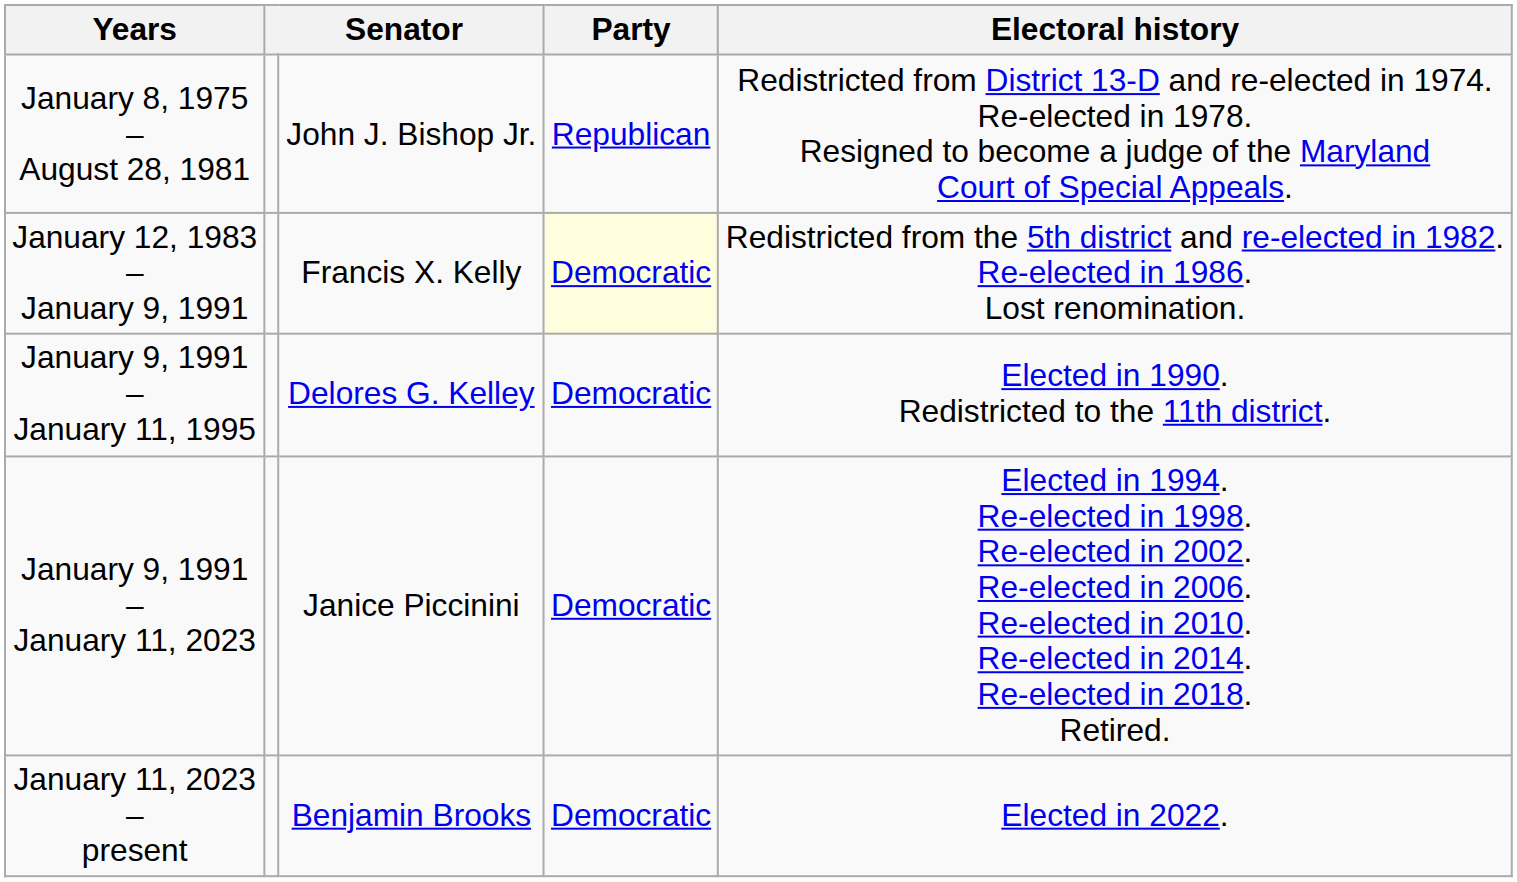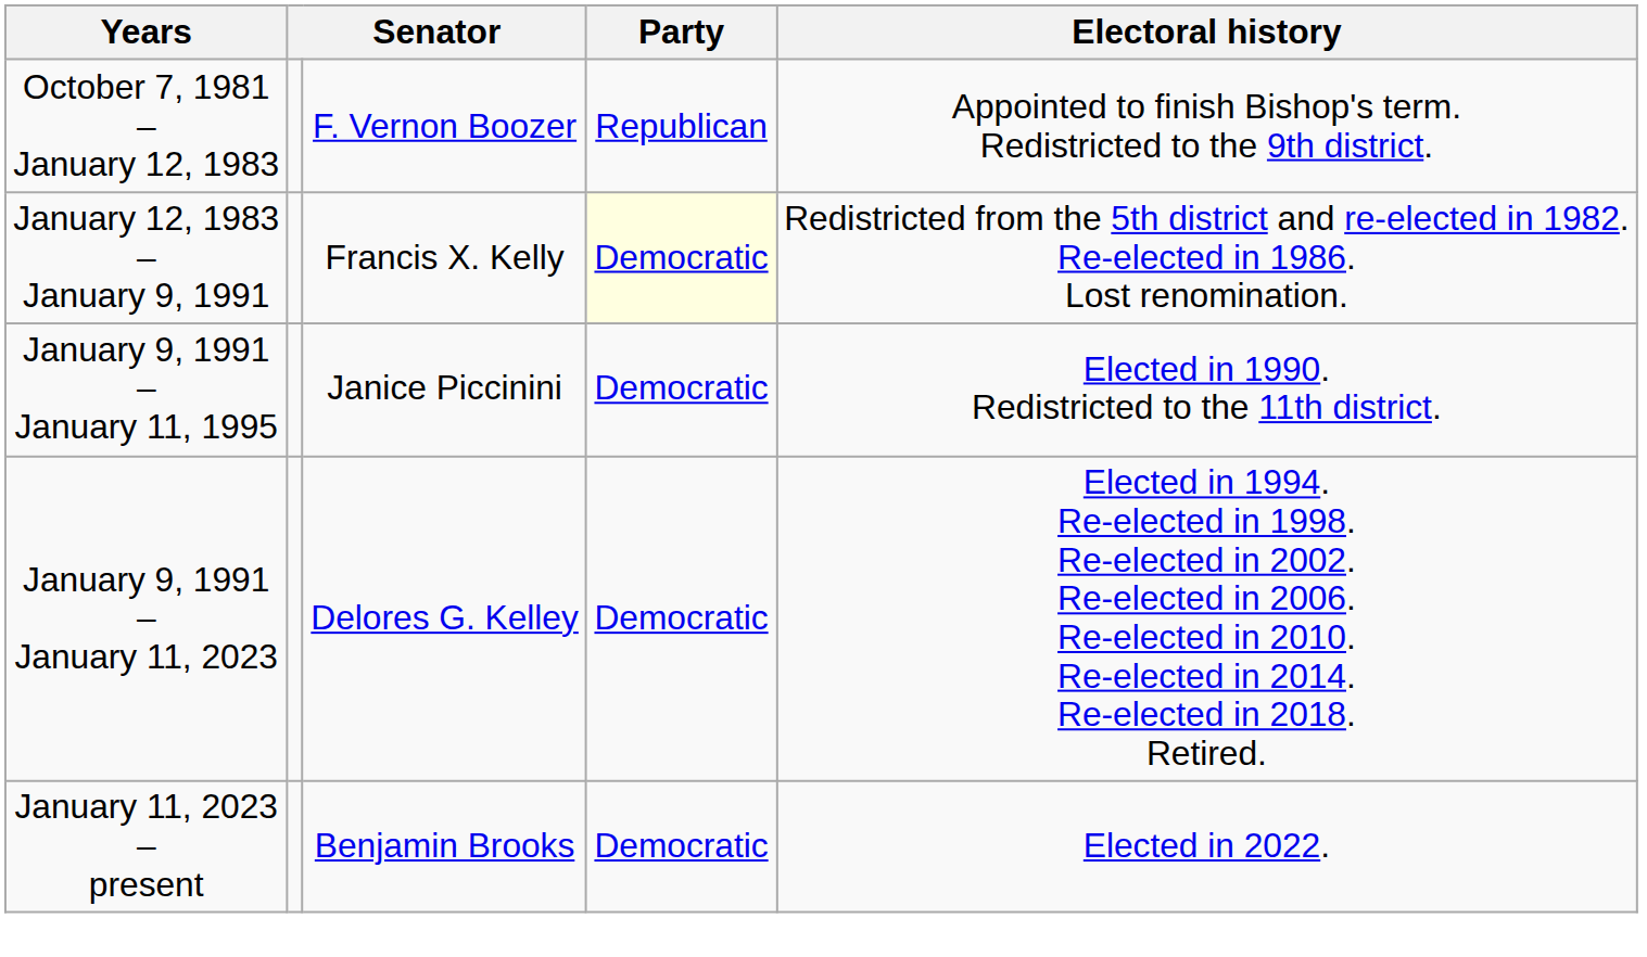- row: January 8, 1975 – August 28, 1981 | John J. Bishop Jr. | Republican | Redistricted from District 13-D and re-elected in 1974. Re-elected in 1978. Resigned to become a judge of the Maryland Court of Special Appeals.
+ row: October 7, 1981 – January 12, 1983 | F. Vernon Boozer | Republican | Appointed to finish Bishop's term. Redistricted to the 9th district.
January 9, 1991 – January 11, 1995 | column 3: Delores G. Kelley -> Janice Piccinini
January 9, 1991 – January 11, 2023 | column 3: Janice Piccinini -> Delores G. Kelley
